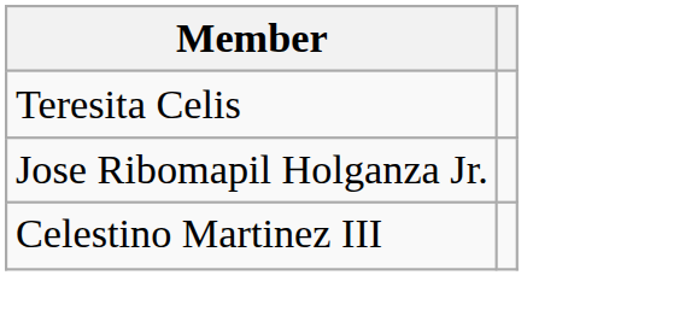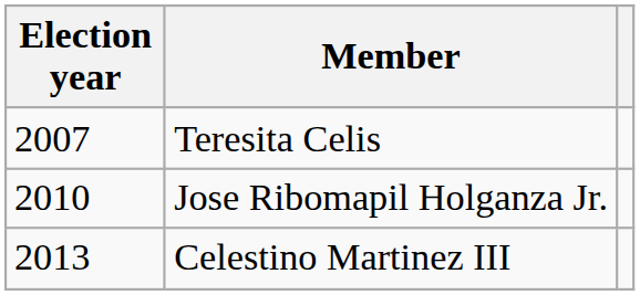+ column: Election year | 2007 | 2010 | 2013
